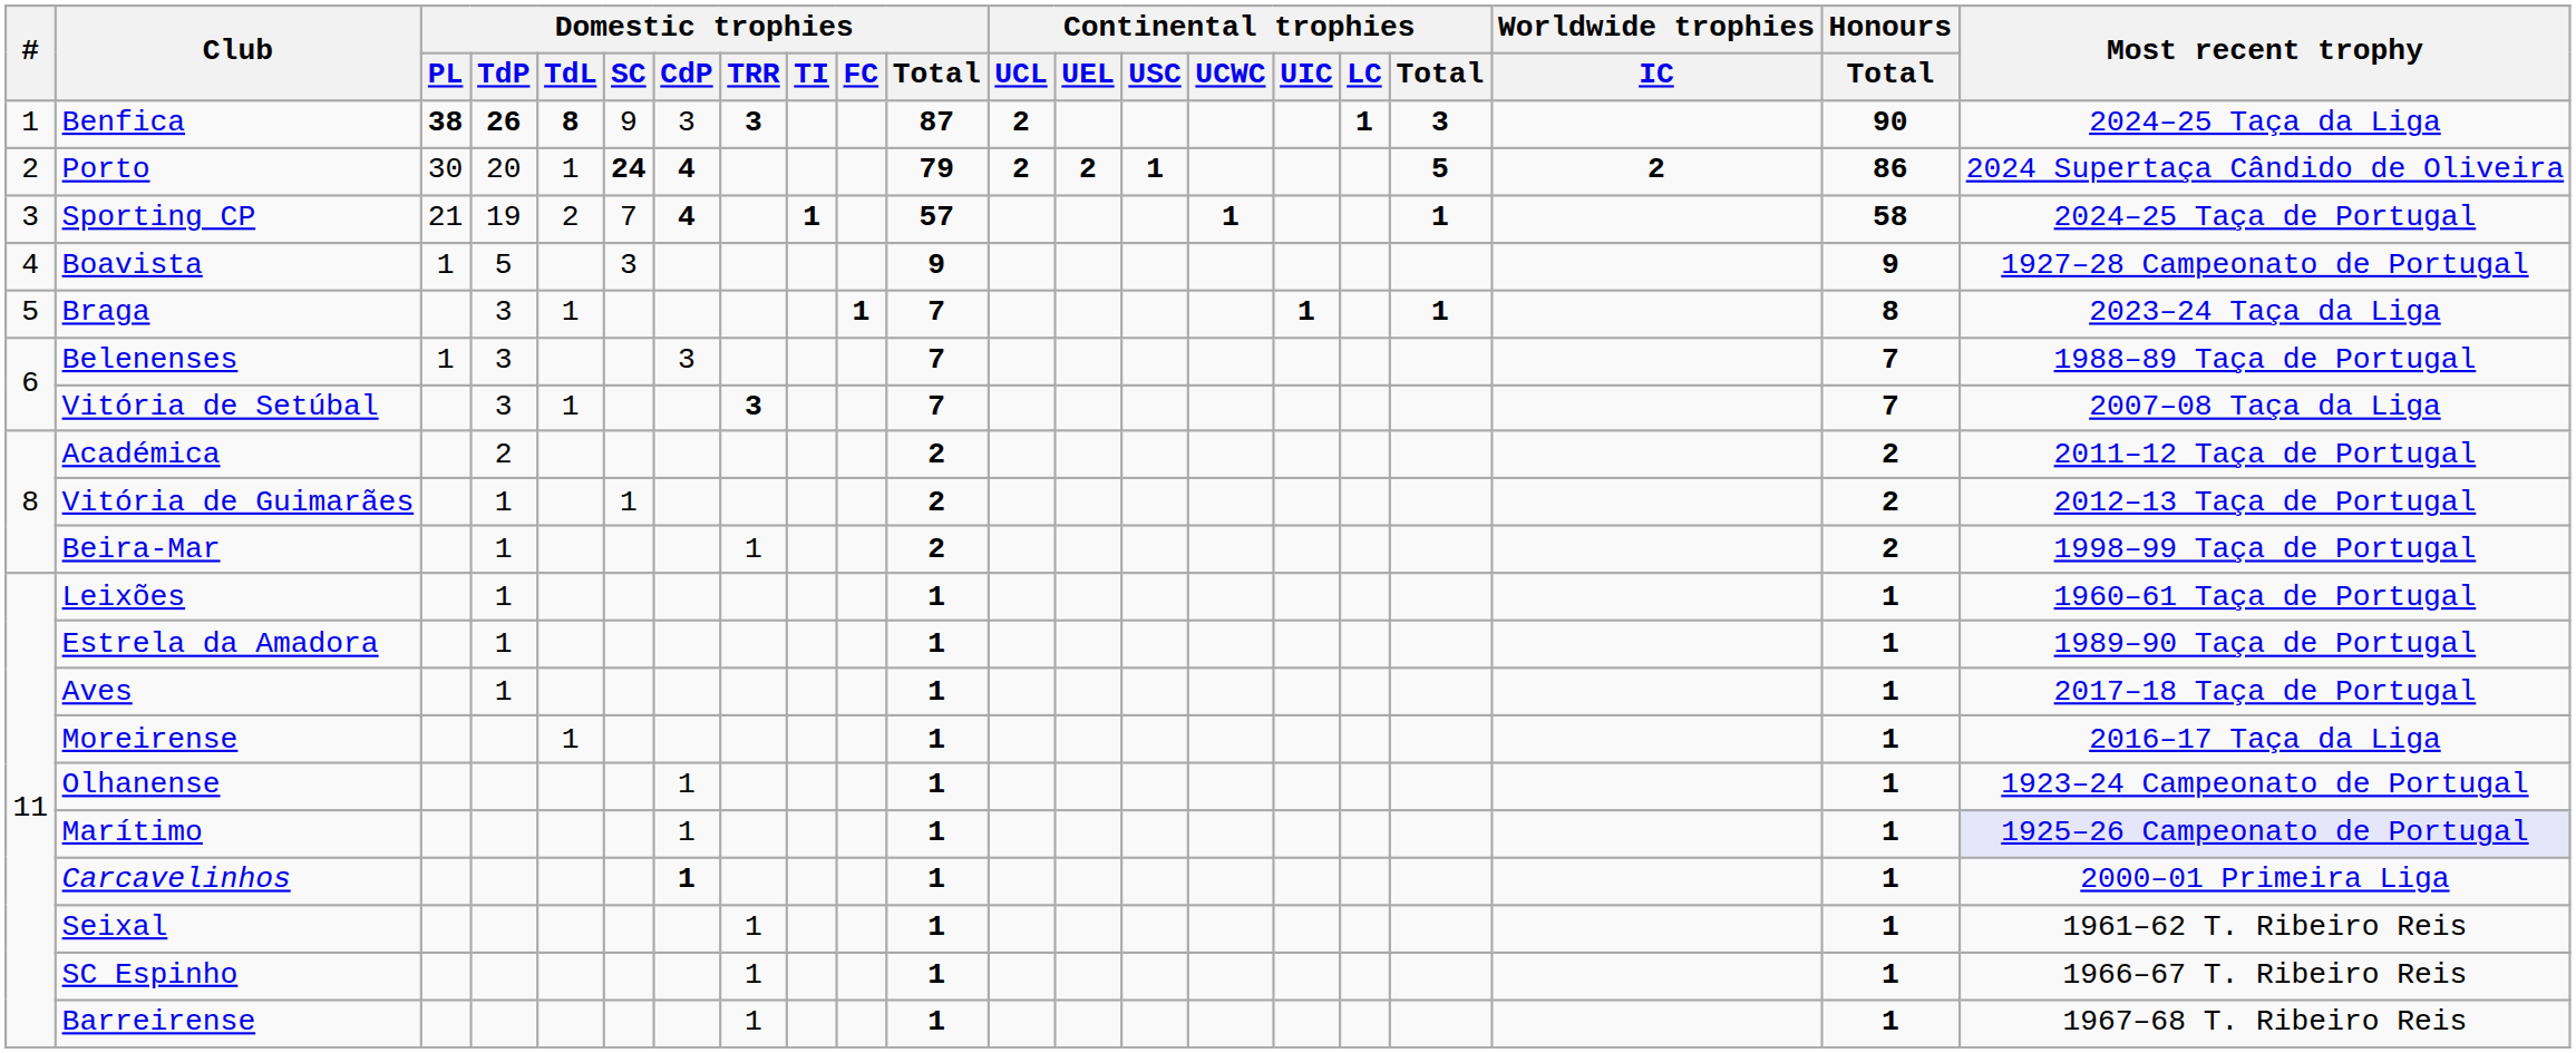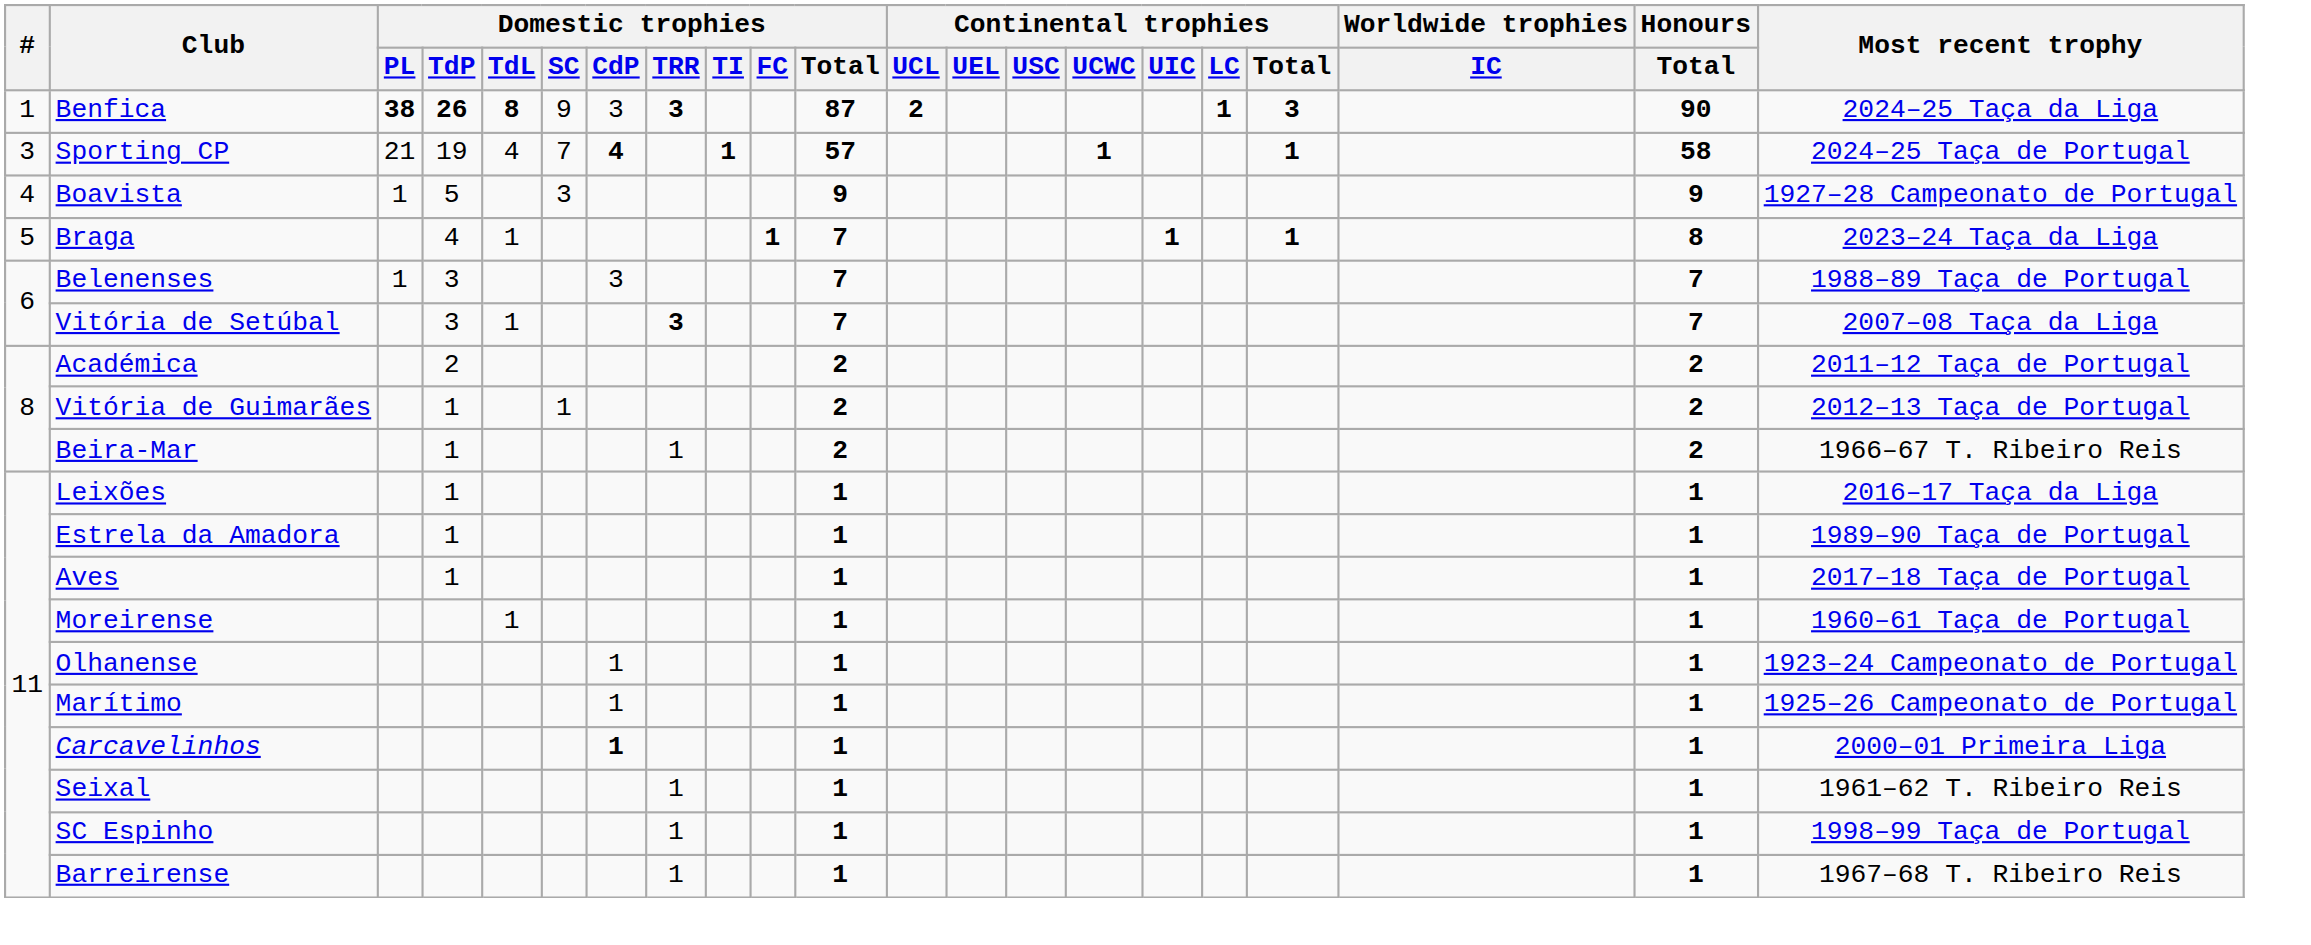- row: 2 | Porto | 30 | 20 | 1 | 24 | 4 | 79 | 2 | 2 | 1 | 5 | 2 | 86 | 2024 Supertaça Cândido de Oliveira
Sporting CP | Domestic trophies / TdL: 2 -> 4
Braga | Domestic trophies / TdP: 3 -> 4
Beira-Mar | Most recent trophy: 1998–99 Taça de Portugal -> 1966–67 T. Ribeiro Reis
Leixões | Most recent trophy: 1960–61 Taça de Portugal -> 2016–17 Taça da Liga
Moreirense | Most recent trophy: 2016–17 Taça da Liga -> 1960–61 Taça de Portugal
Marítimo | Most recent trophy: lavender background -> no background
SC Espinho | Most recent trophy: 1966–67 T. Ribeiro Reis -> 1998–99 Taça de Portugal
